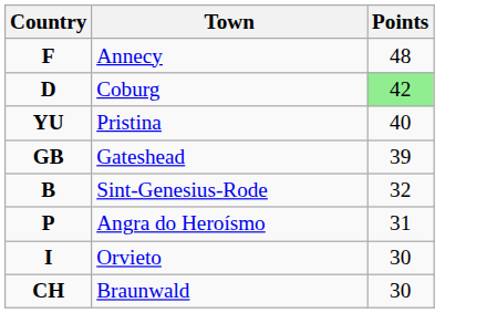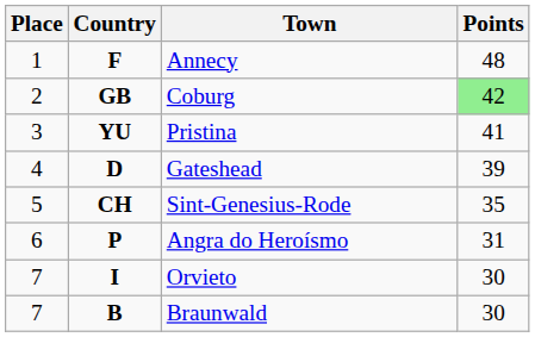+ column: Place | 1 | 2 | 3 | 4 | 5 | 6 | 7 | 7
Coburg | Country: D -> GB
Pristina | Points: 40 -> 41
Gateshead | Country: GB -> D
Sint-Genesius-Rode | Country: B -> CH
Sint-Genesius-Rode | Points: 32 -> 35
Braunwald | Country: CH -> B
